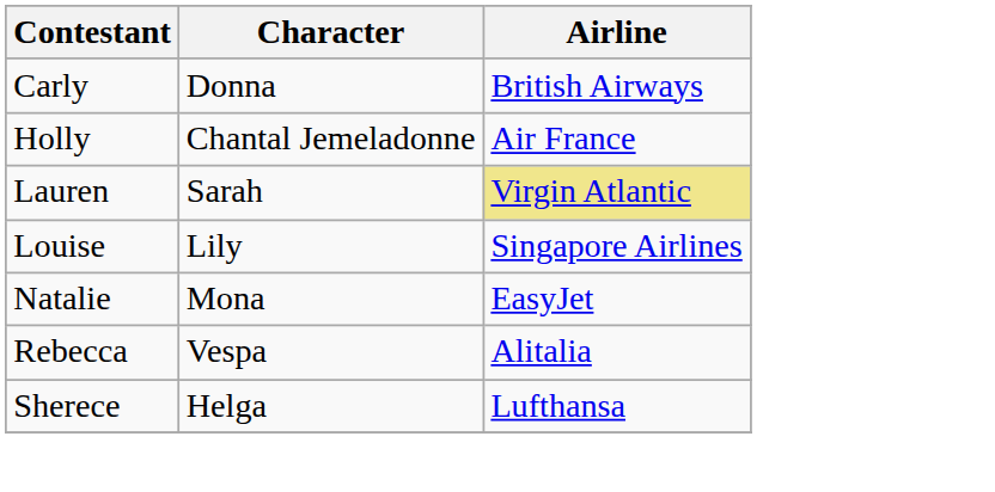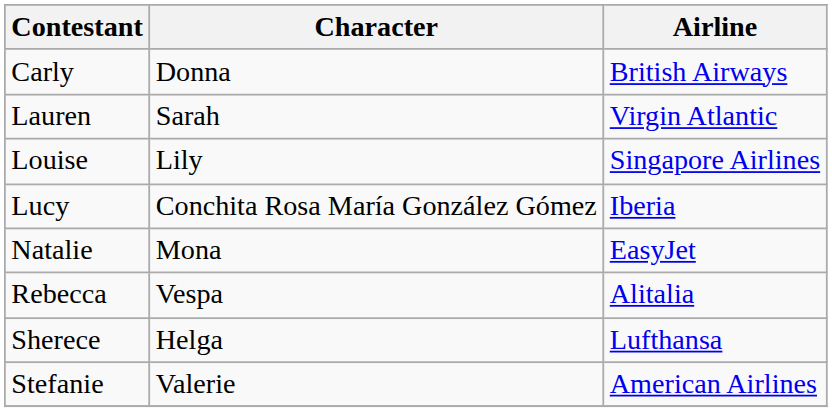- row: Holly | Chantal Jemeladonne | Air France
Lauren | Airline: khaki background -> no background
+ row: Lucy | Conchita Rosa María González Gómez | Iberia
+ row: Stefanie | Valerie | American Airlines
